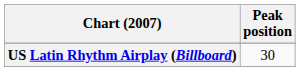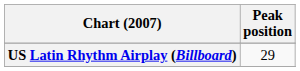US Latin Rhythm Airplay (Billboard) | Peak position: 30 -> 29
